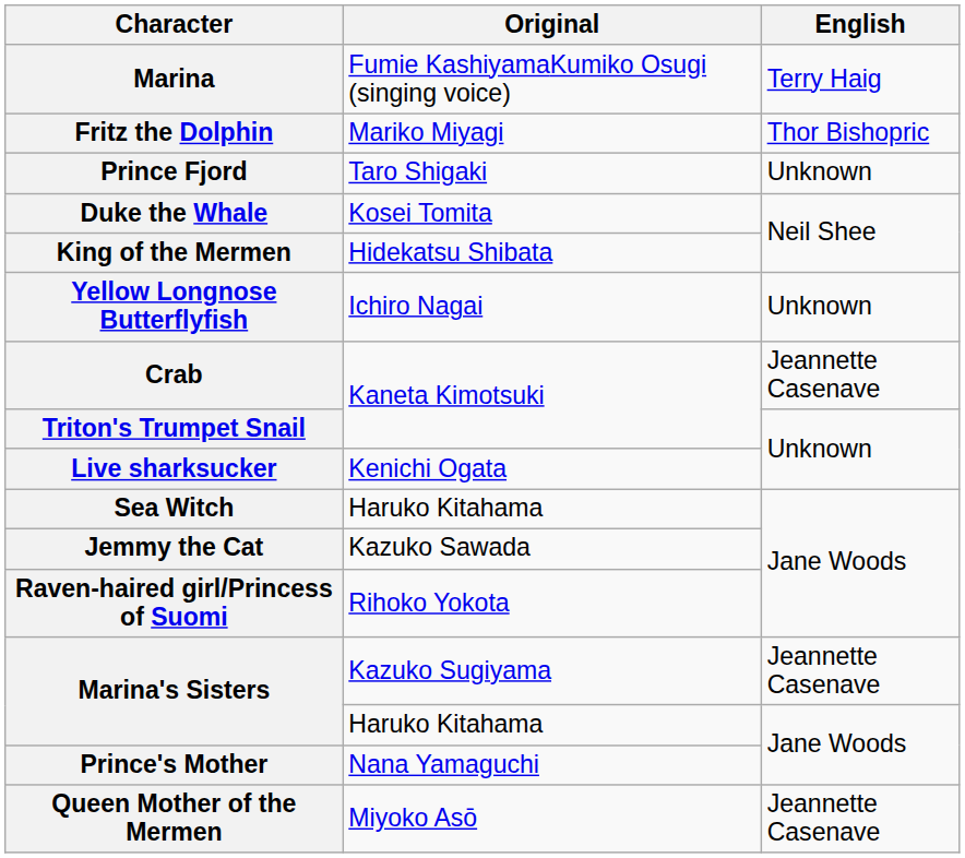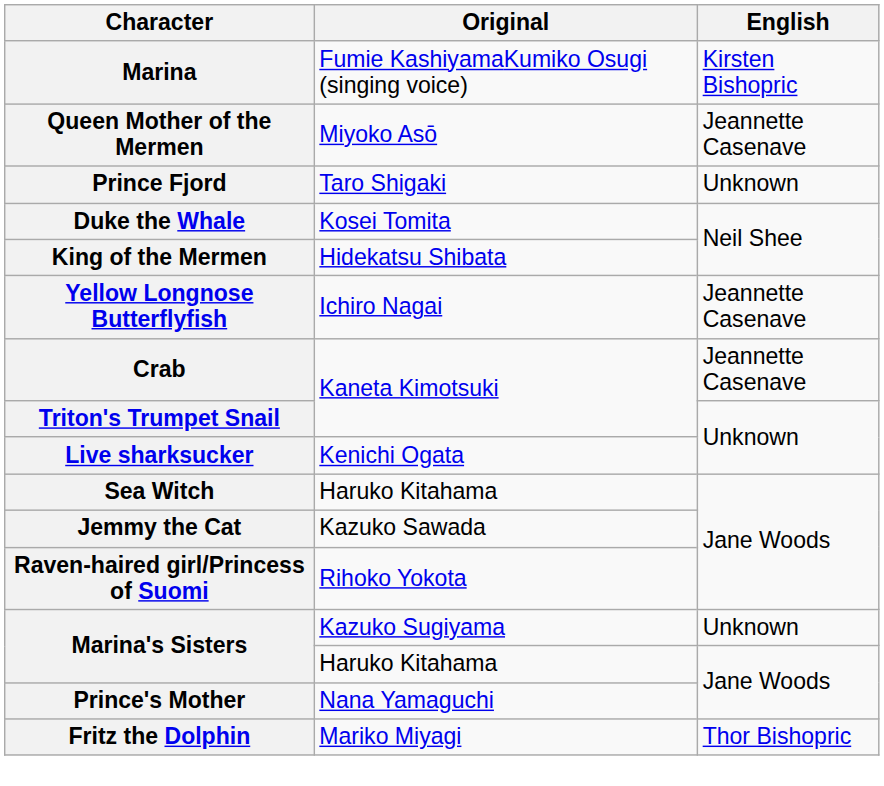Marina | English: Terry Haig -> Kirsten Bishopric
rows swapped: Fritz the Dolphin <-> Queen Mother of the Mermen
Yellow Longnose Butterflyfish | English: Unknown -> Jeannette Casenave
Marina's Sisters / Kazuko Sugiyama | English: Jeannette Casenave -> Unknown
